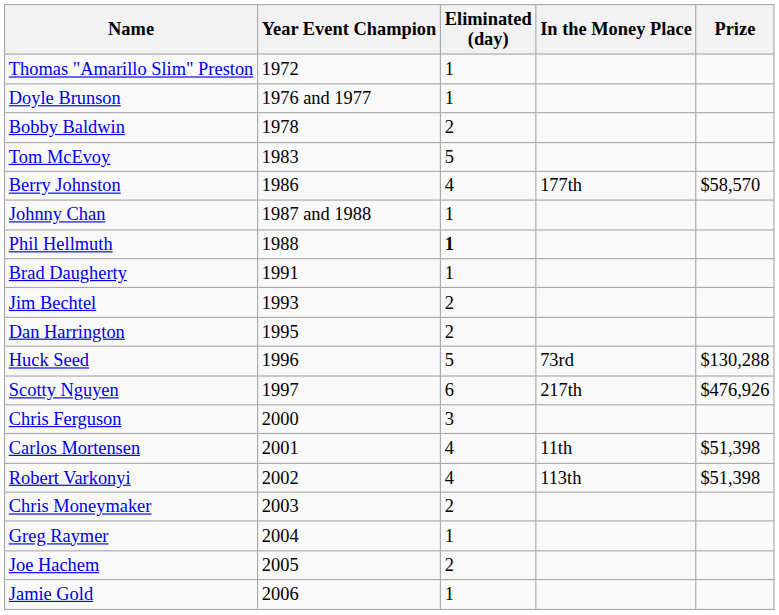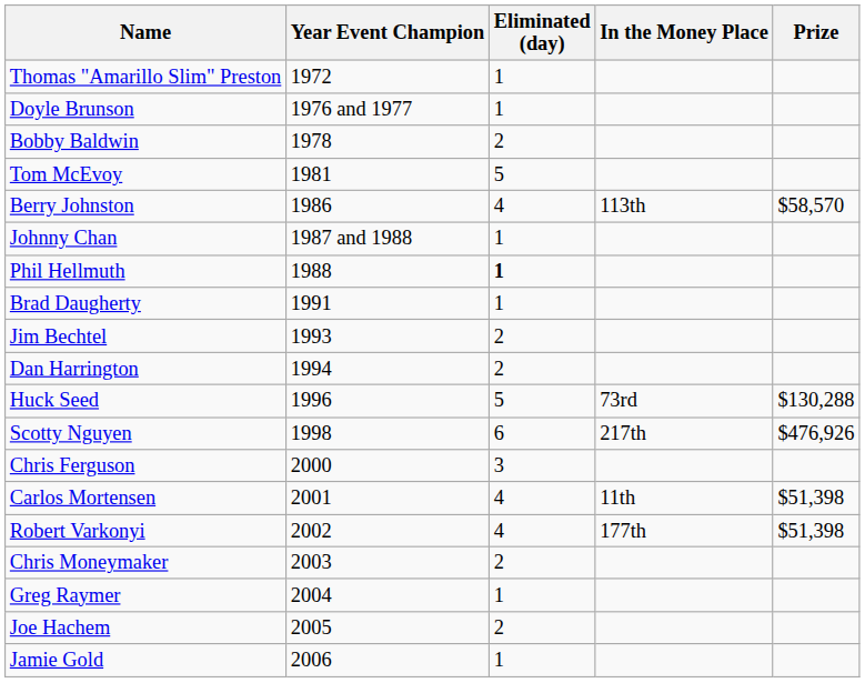Tom McEvoy | Year Event Champion: 1983 -> 1981
Berry Johnston | In the Money Place: 177th -> 113th
Dan Harrington | Year Event Champion: 1995 -> 1994
Scotty Nguyen | Year Event Champion: 1997 -> 1998
Robert Varkonyi | In the Money Place: 113th -> 177th
